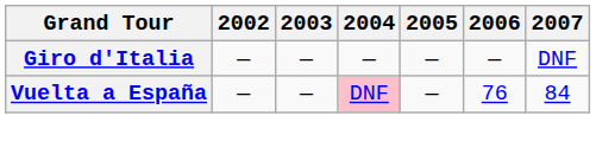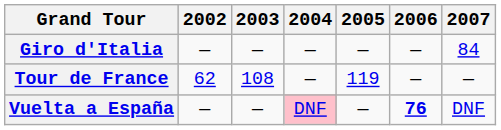Giro d'Italia | 2007: DNF -> 84
+ row: Tour de France | 62 | 108 | — | 119 | — | —
Vuelta a España | 2006: normal -> bold
Vuelta a España | 2007: 84 -> DNF
